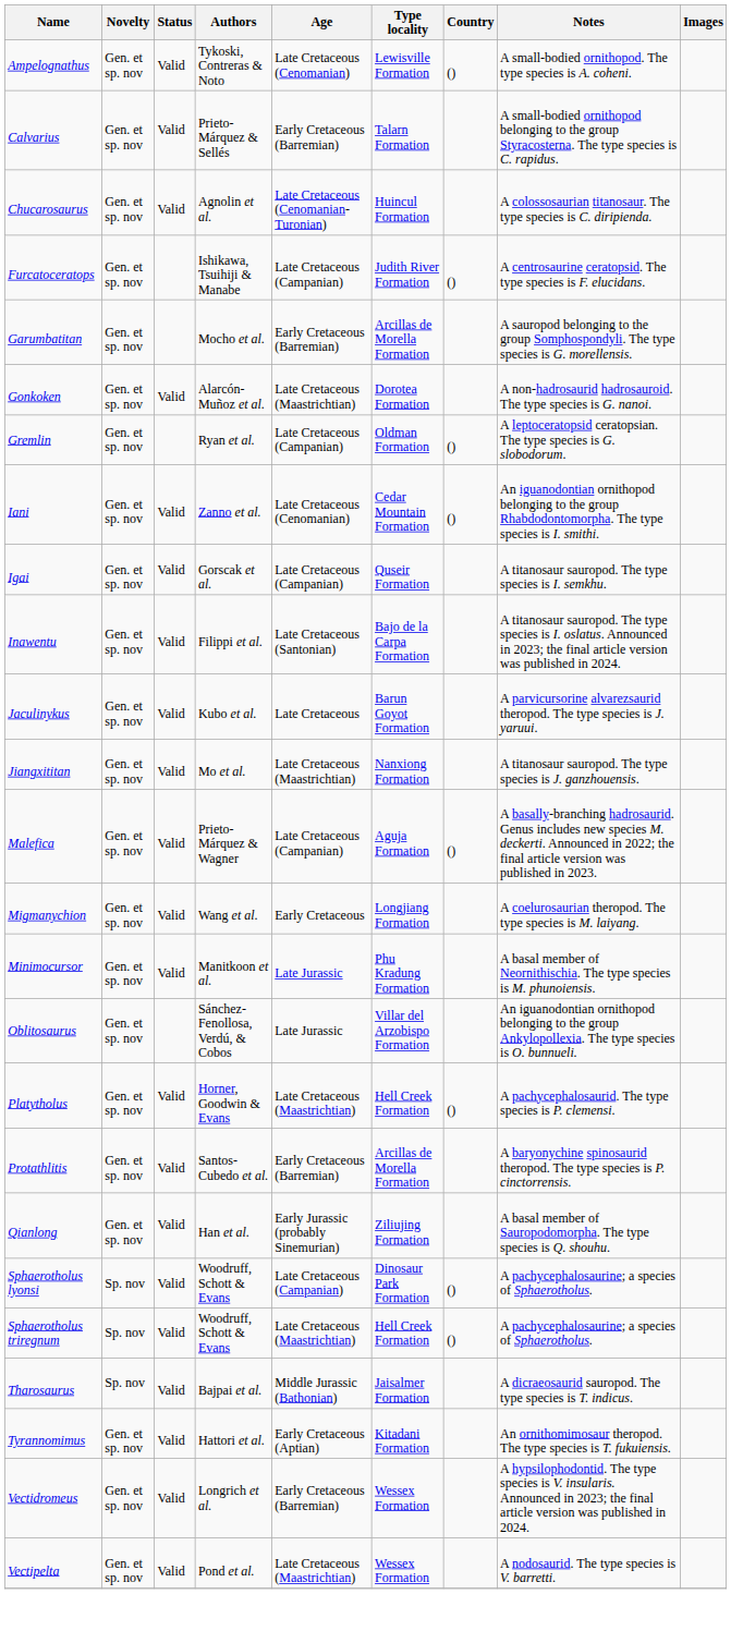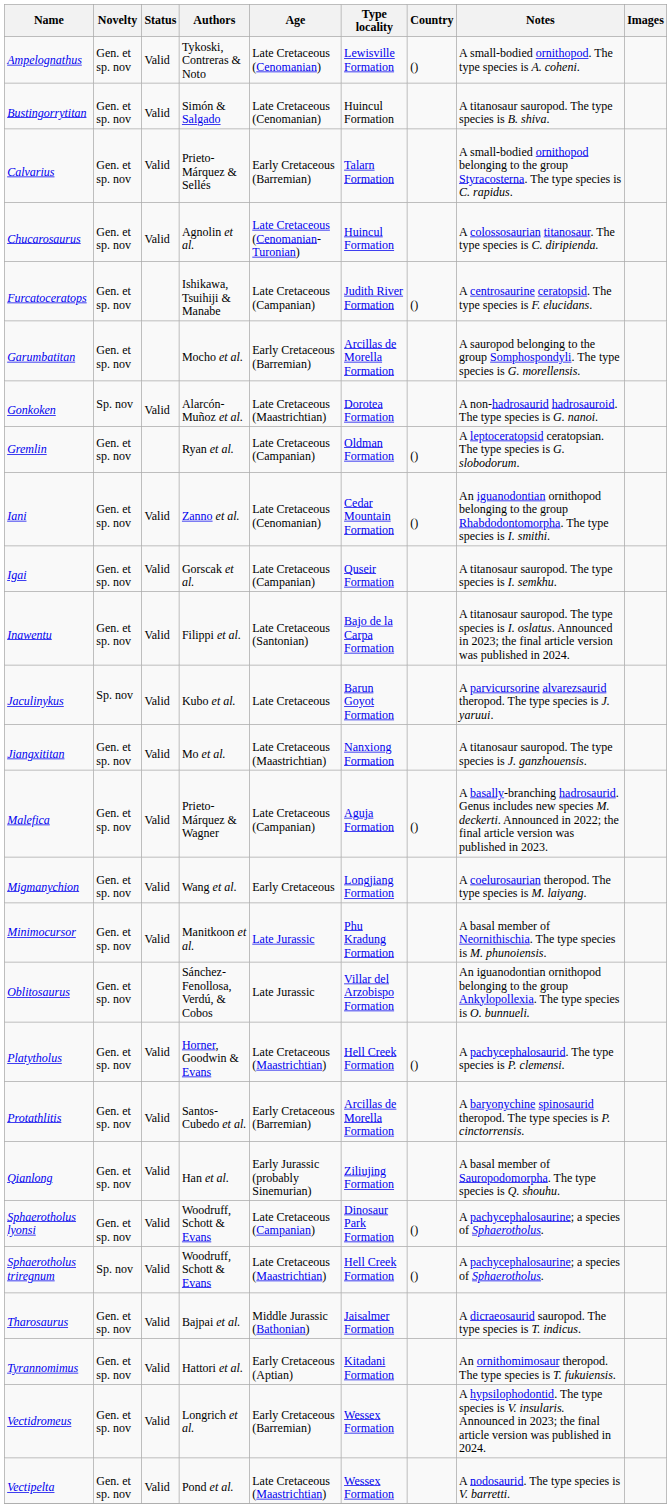+ row: Bustingorrytitan | Gen. et sp. nov | Valid | Simón & Salgado | Late Cretaceous (Cenomanian) | Huincul Formation | A titanosaur sauropod. The type species is B. shiva.
Gonkoken | Novelty: Gen. et sp. nov -> Sp. nov
Jaculinykus | Novelty: Gen. et sp. nov -> Sp. nov
Sphaerotholus lyonsi | Novelty: Sp. nov -> Gen. et sp. nov
Tharosaurus | Novelty: Sp. nov -> Gen. et sp. nov
